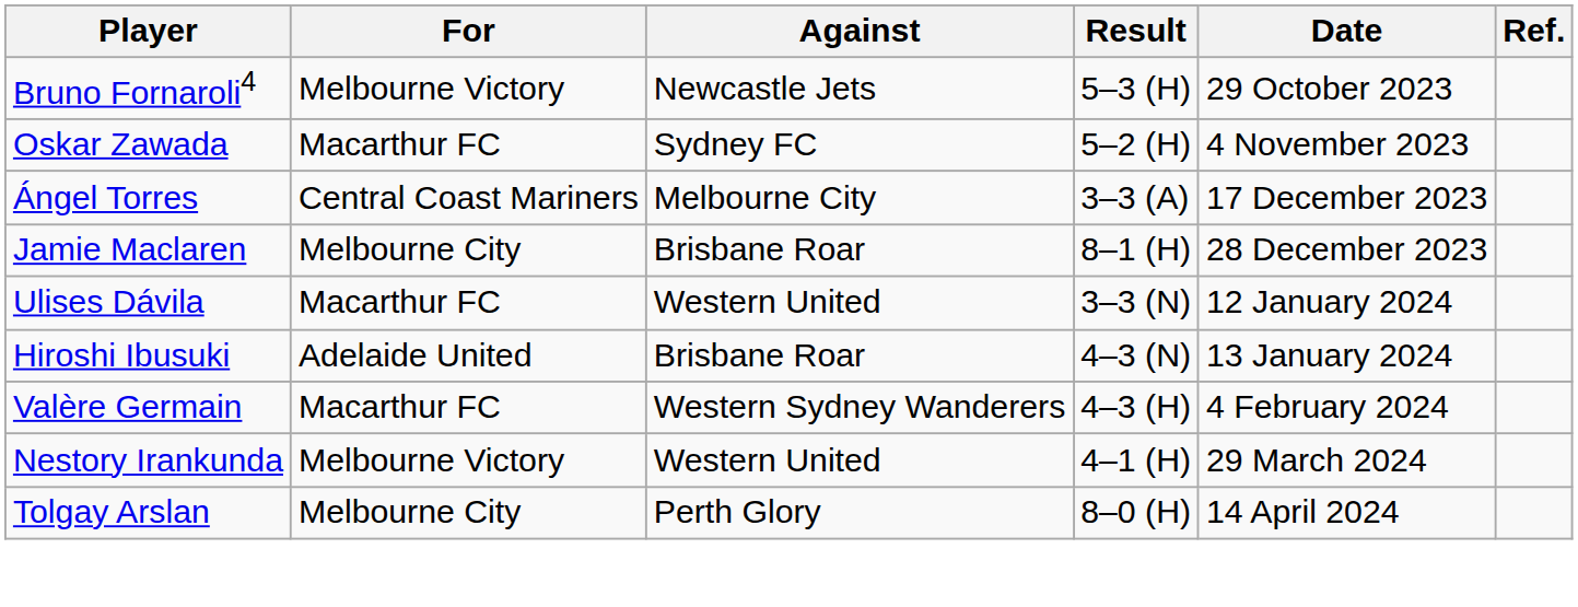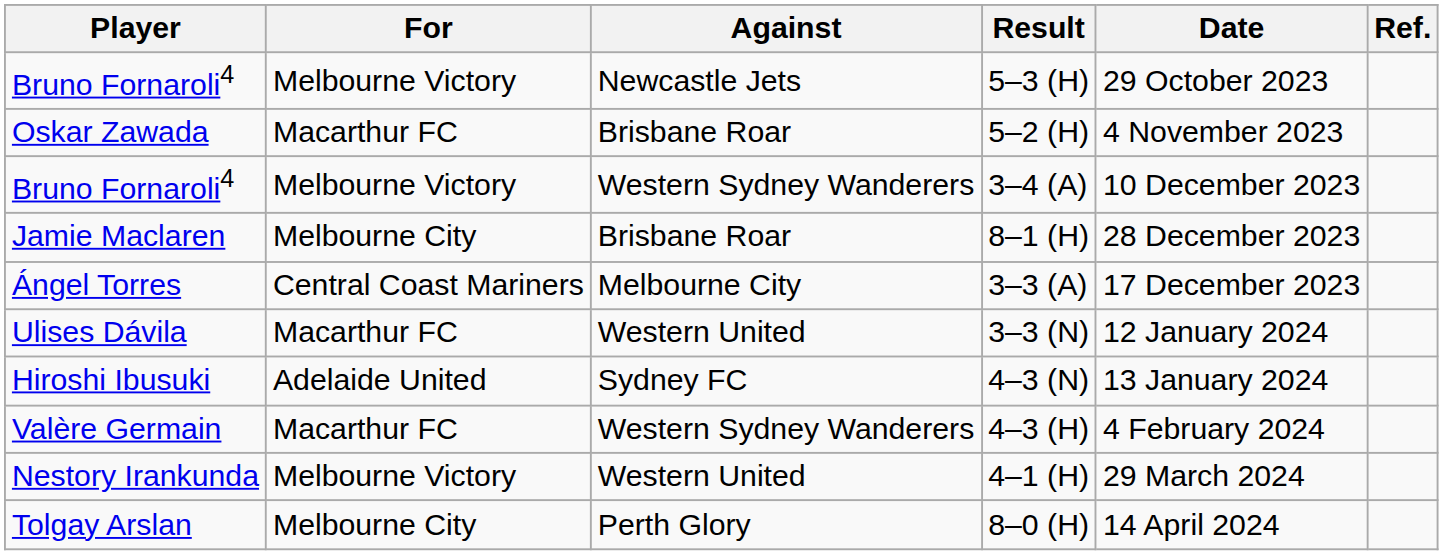Oskar Zawada | Against: Sydney FC -> Brisbane Roar
+ row: Bruno Fornaroli4 | Melbourne Victory | Western Sydney Wanderers | 3–4 (A) | 10 December 2023
rows swapped: Ángel Torres <-> Jamie Maclaren
Hiroshi Ibusuki | Against: Brisbane Roar -> Sydney FC
